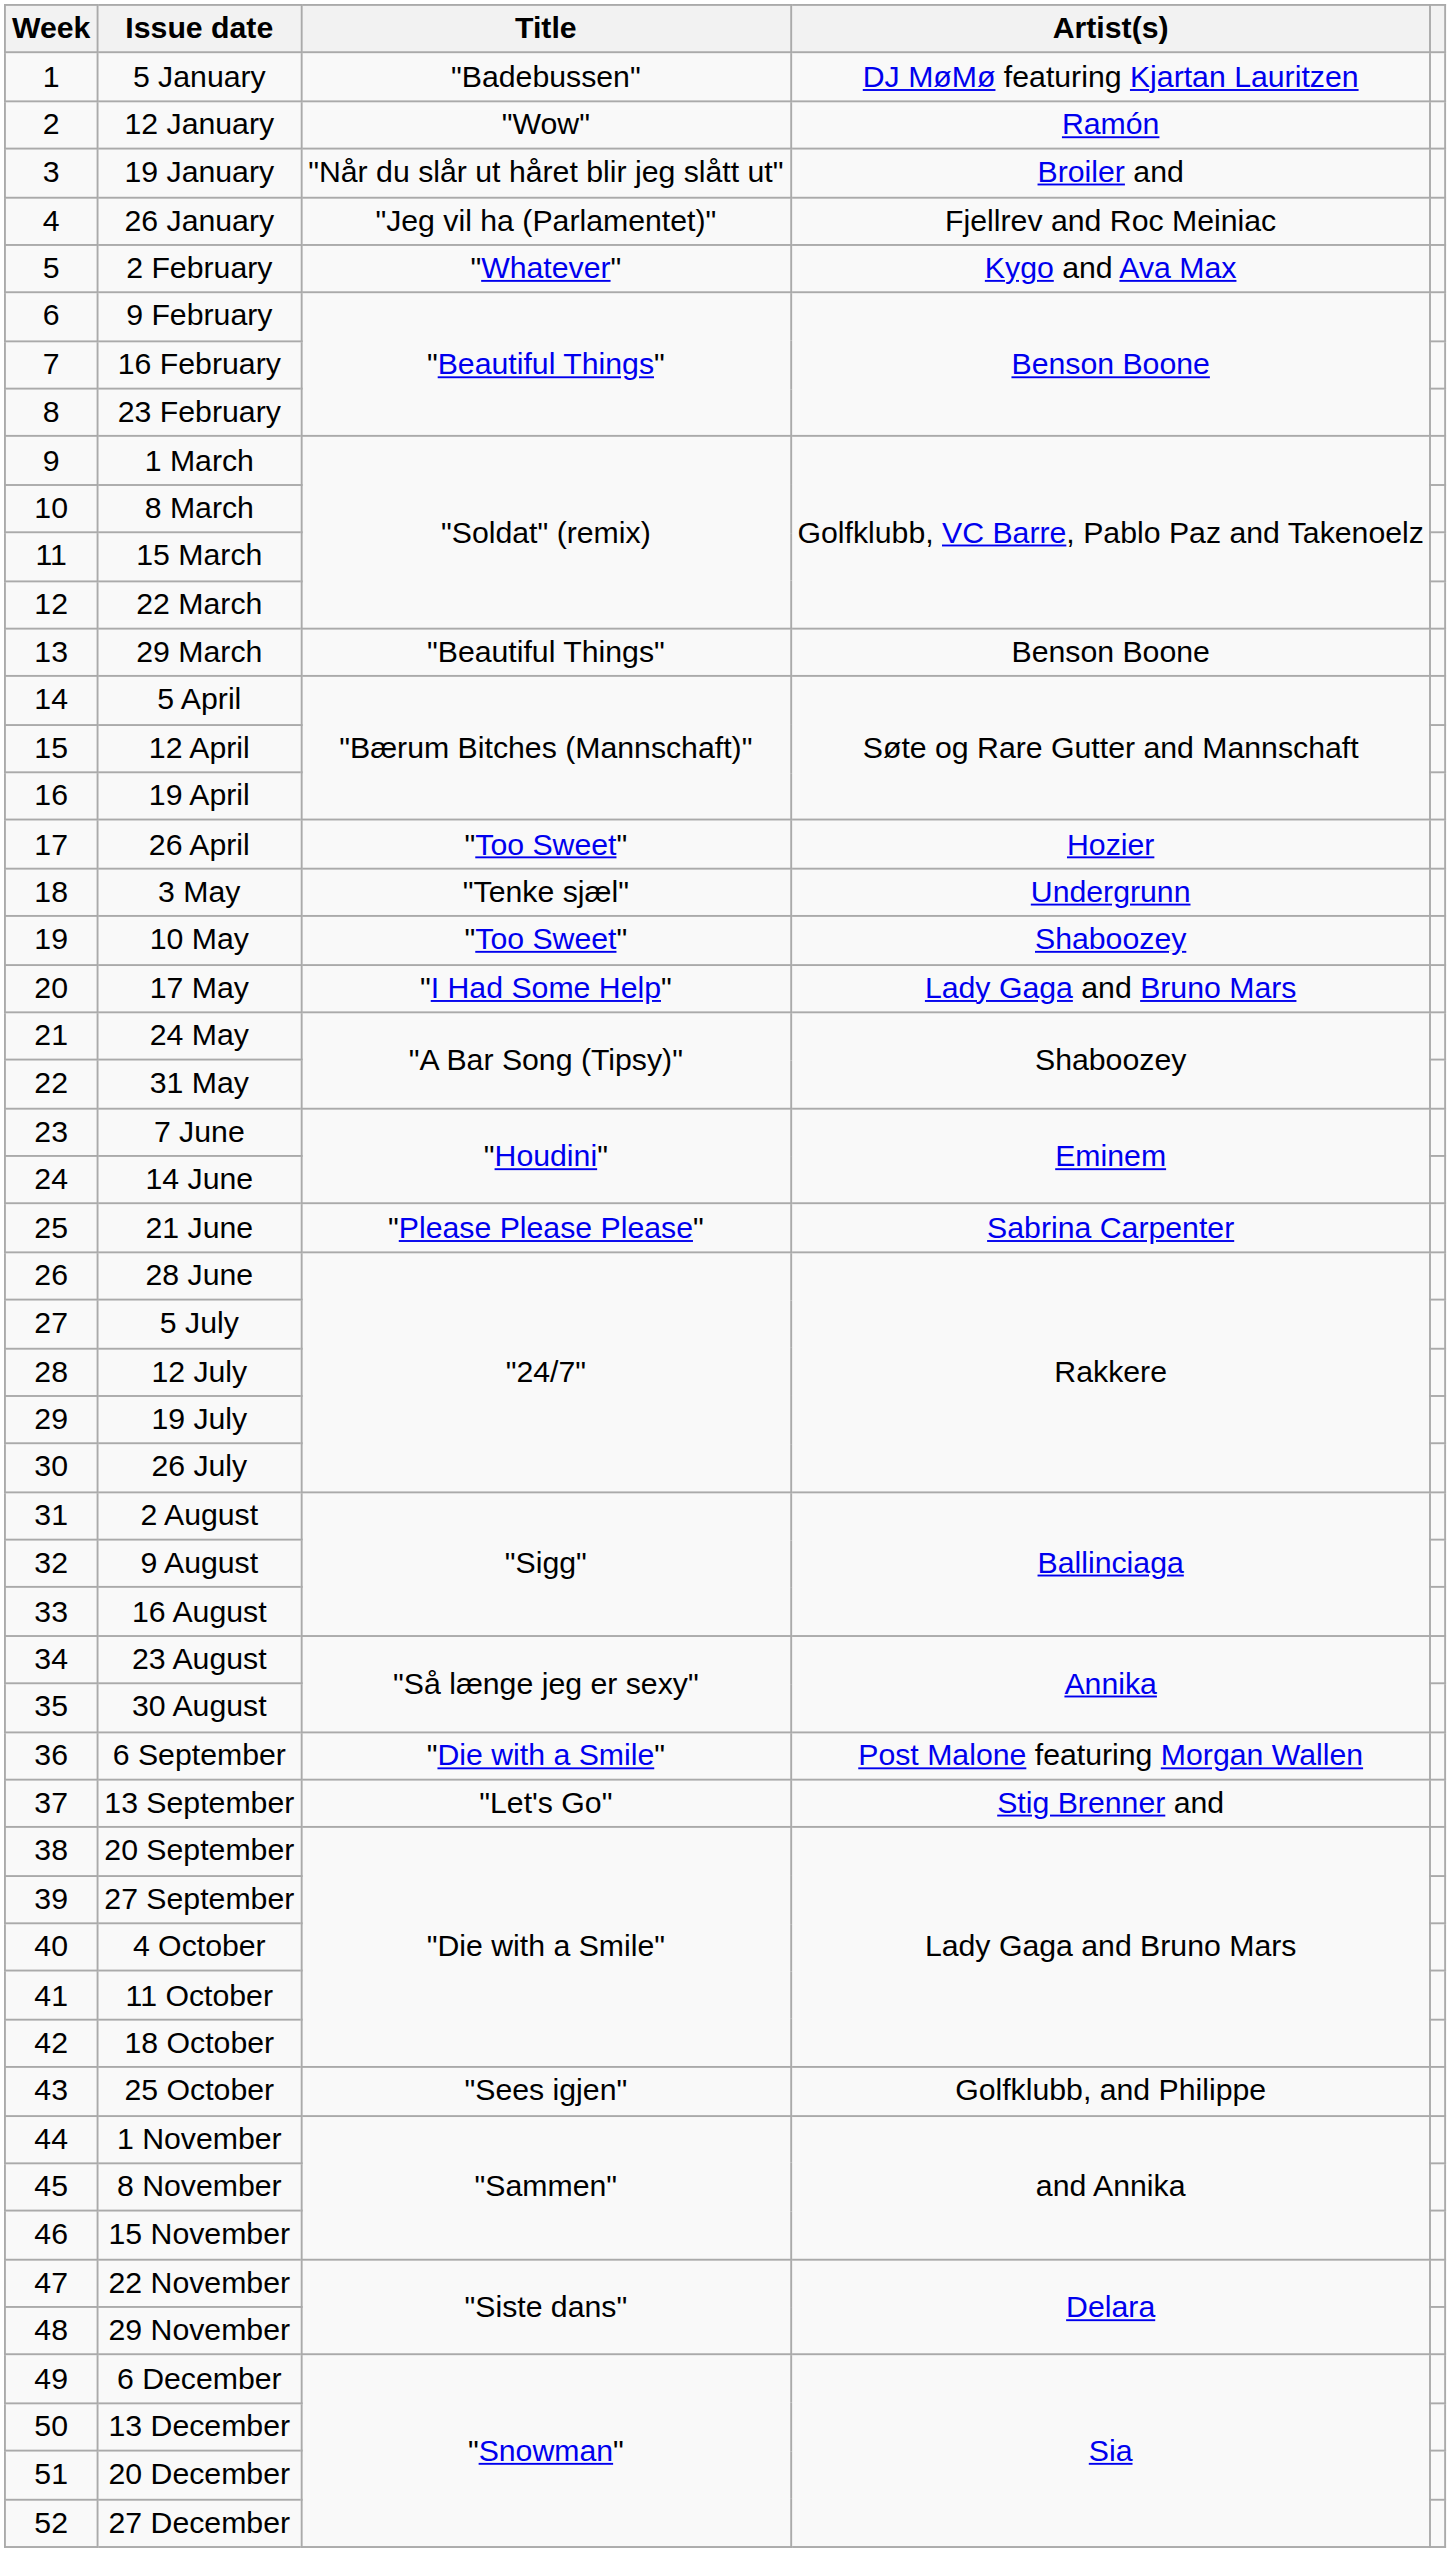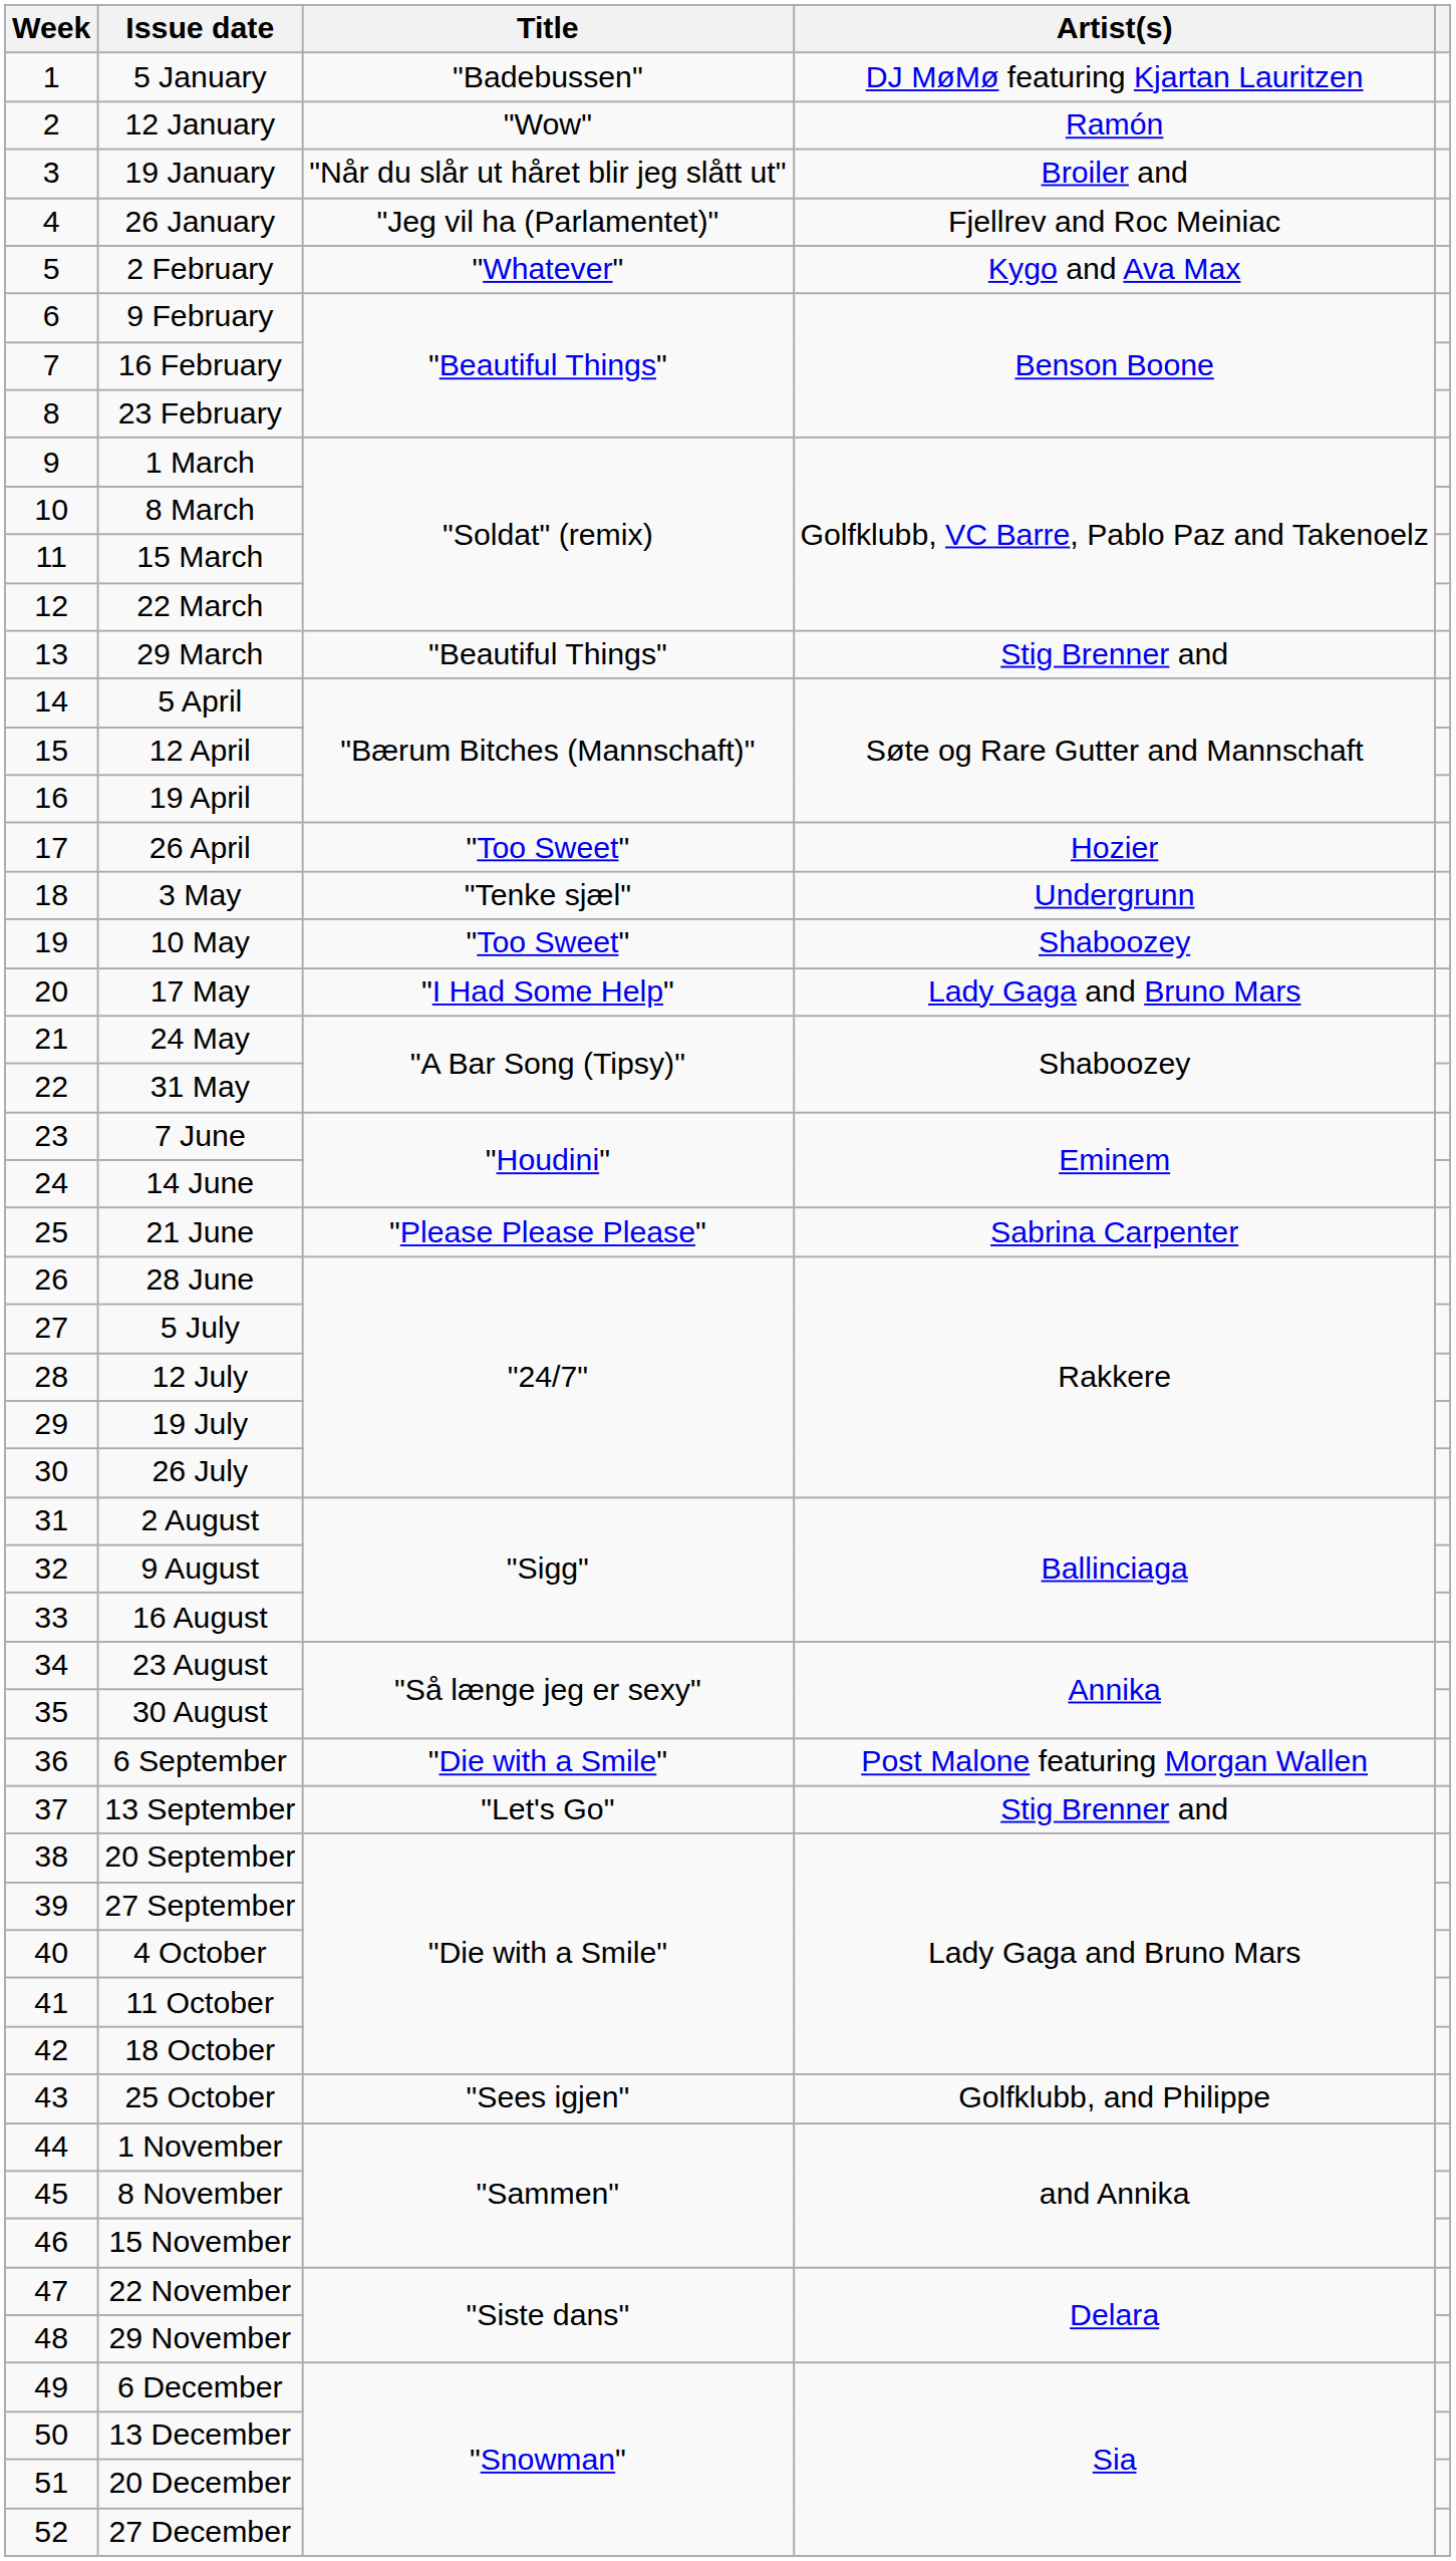29 March | Artist(s): Benson Boone -> Stig Brenner and
